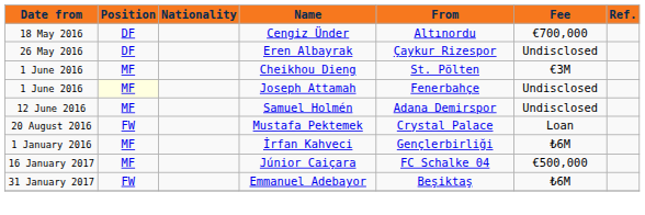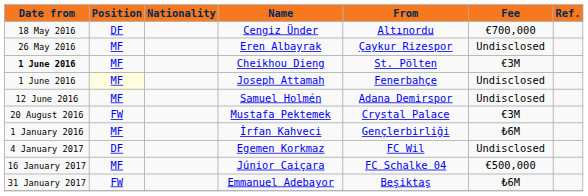Eren Albayrak | Position: DF -> MF
Cheikhou Dieng | Date from: normal -> bold
Mustafa Pektemek | Fee: Loan -> €3M
+ row: 4 January 2017 | DF | Egemen Korkmaz | FC Wil | Undisclosed
